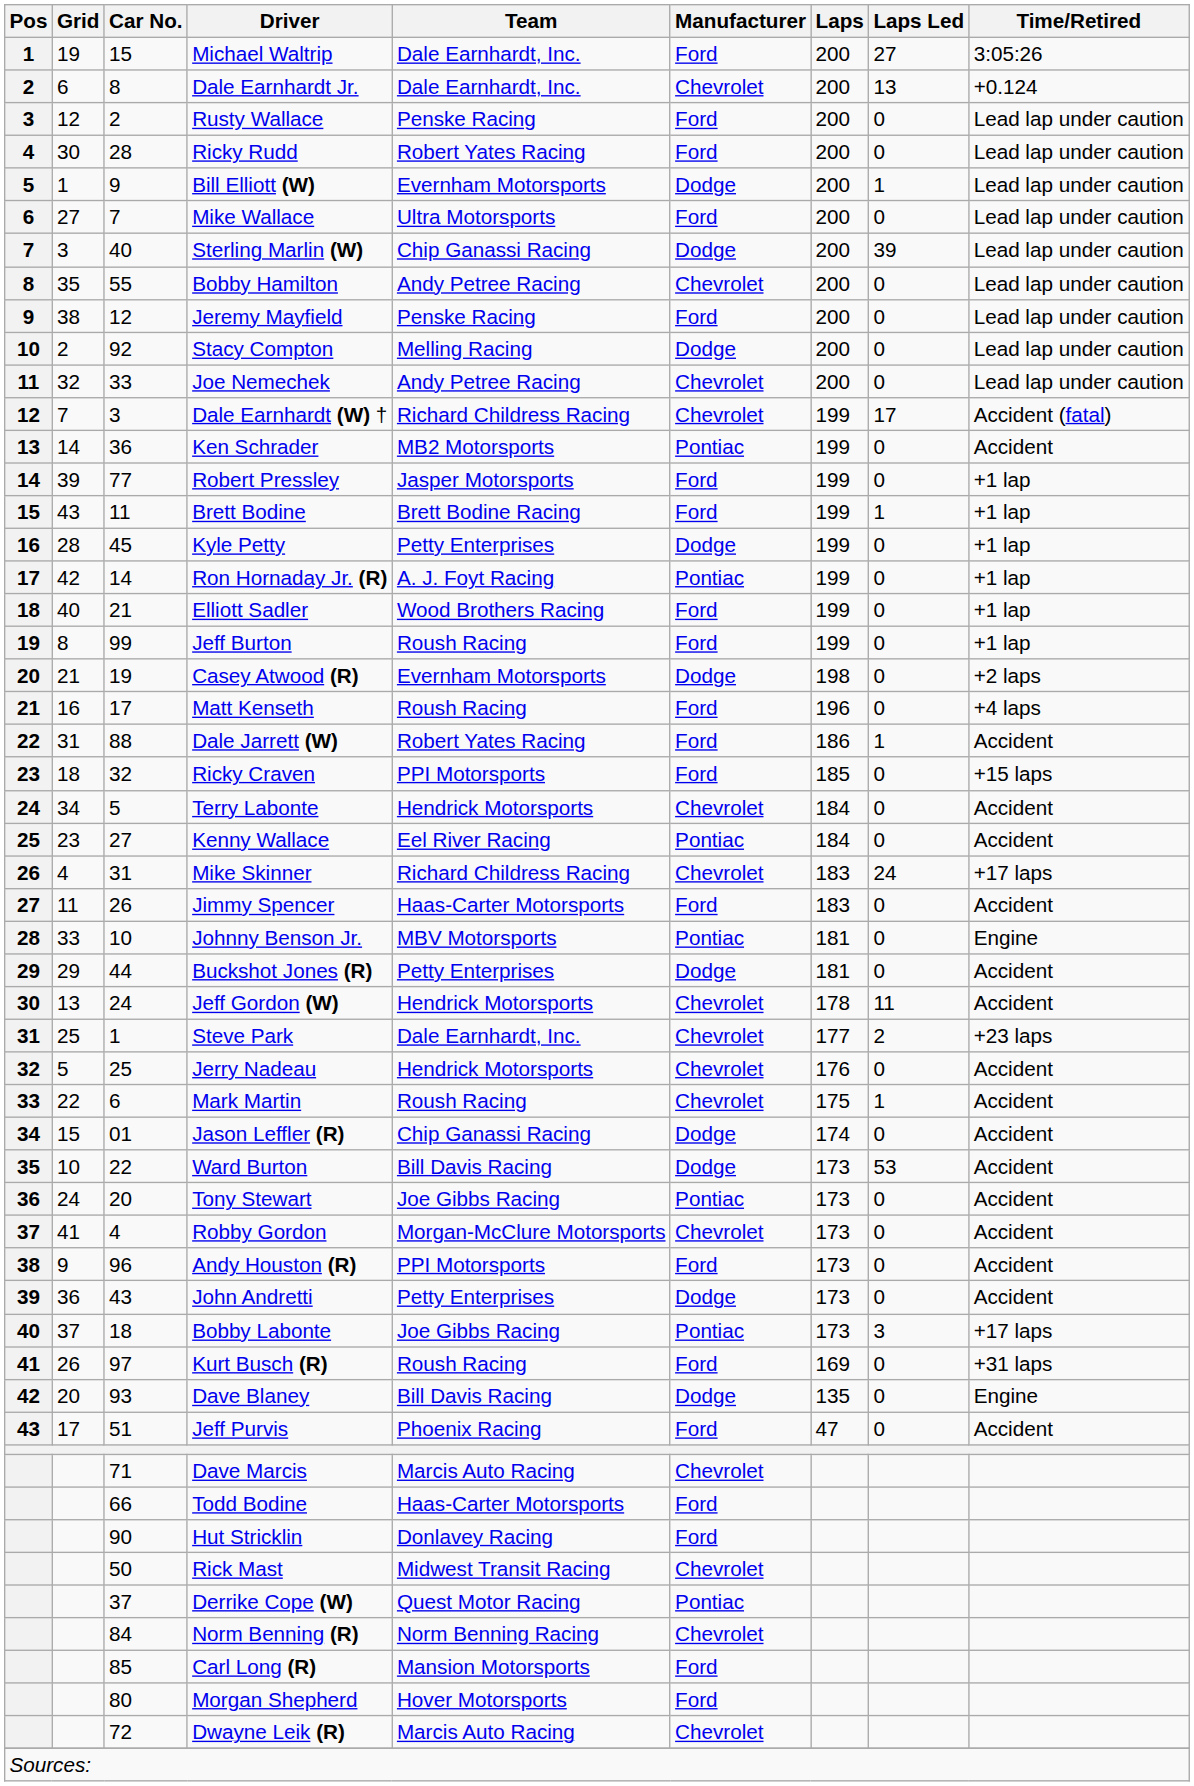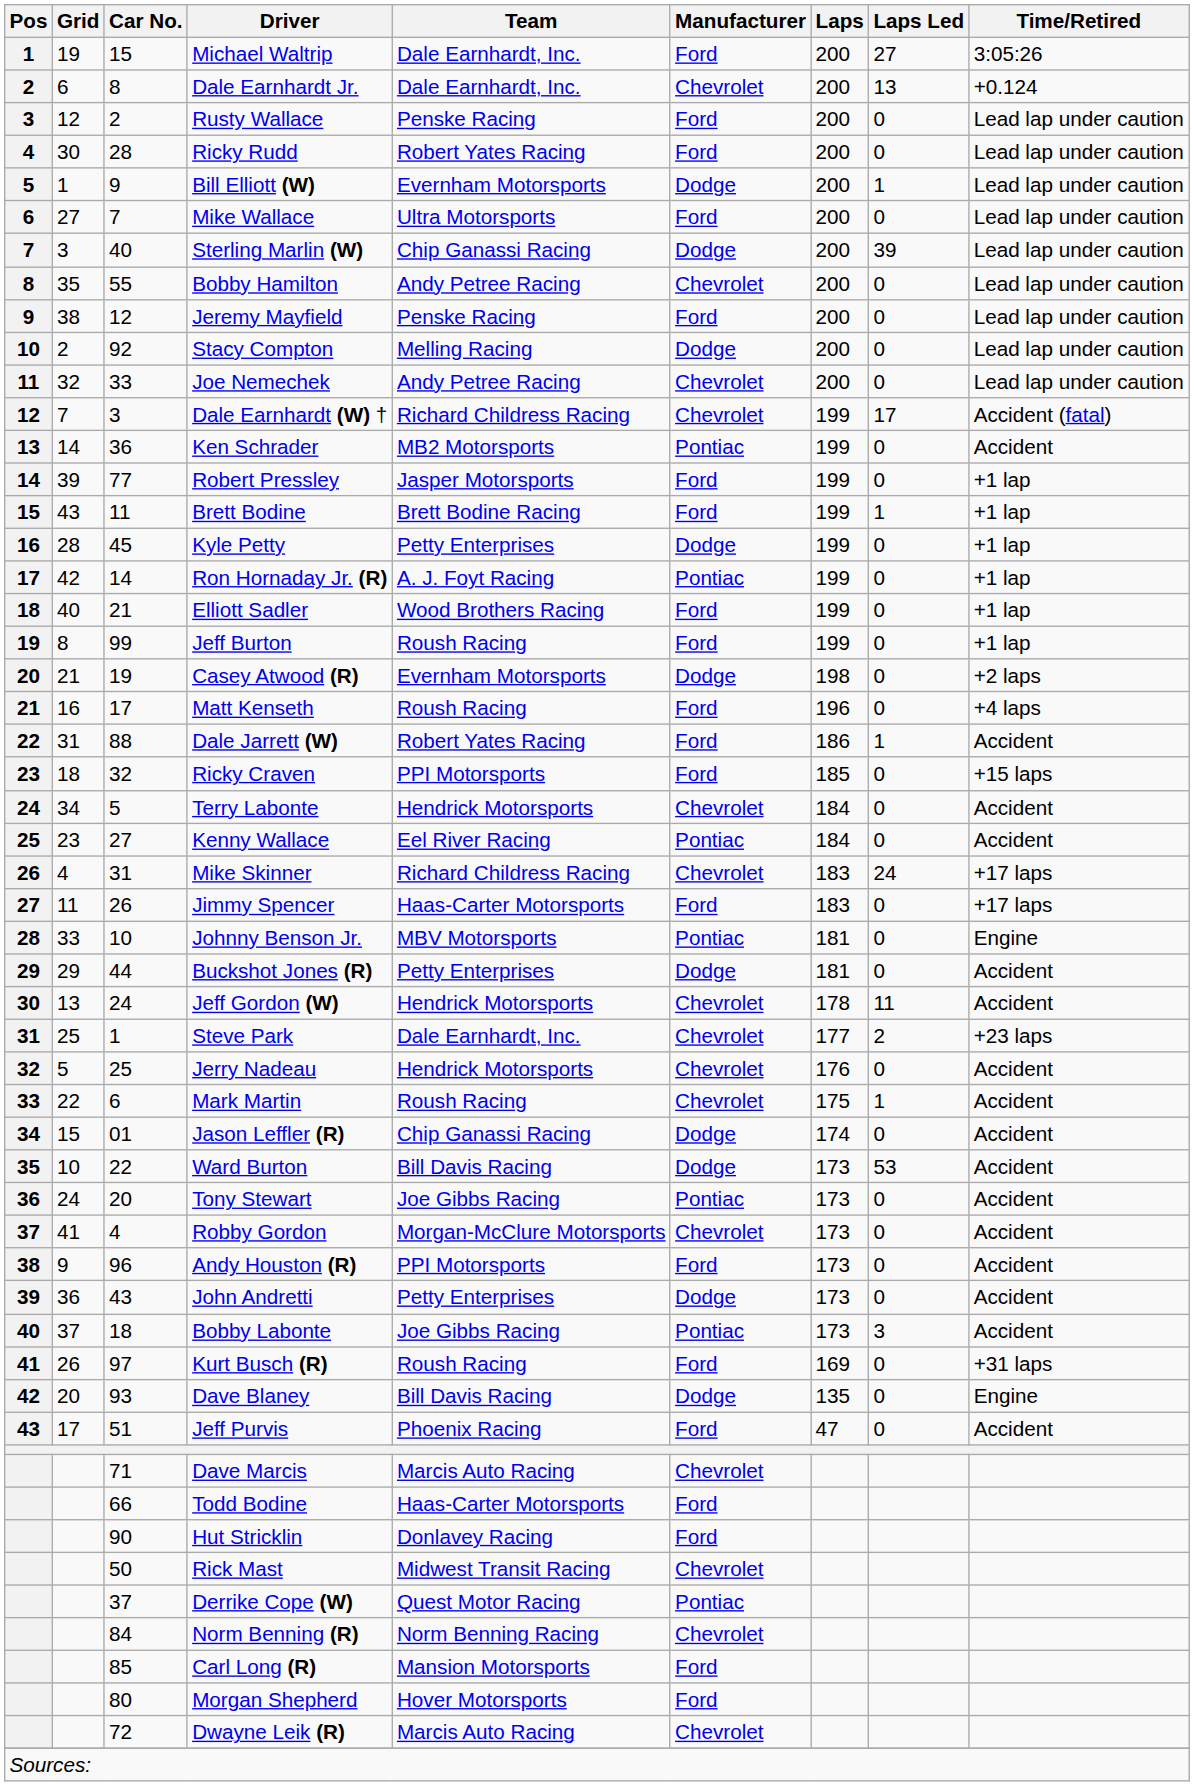Jimmy Spencer | Time/Retired: Accident -> +17 laps
Bobby Labonte | Time/Retired: +17 laps -> Accident
